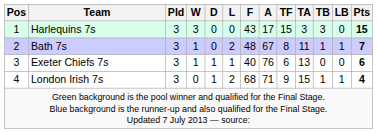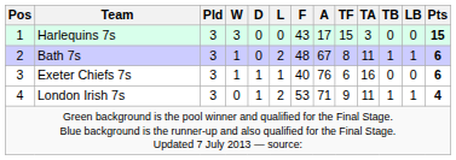Harlequins 7s | TB: 3 -> 0
Bath 7s | Pts: 7 -> 6
Exeter Chiefs 7s | TA: 13 -> 16
London Irish 7s | F: 68 -> 53
London Irish 7s | TA: 15 -> 11
